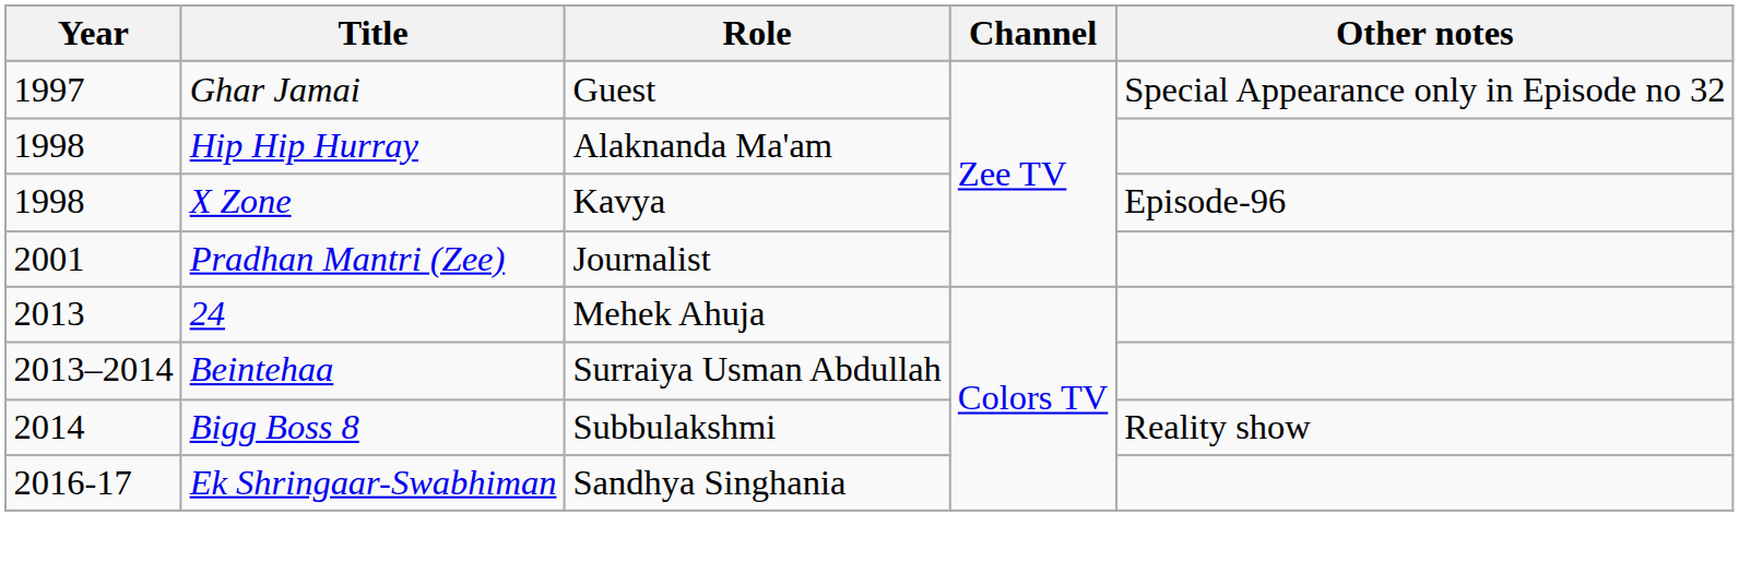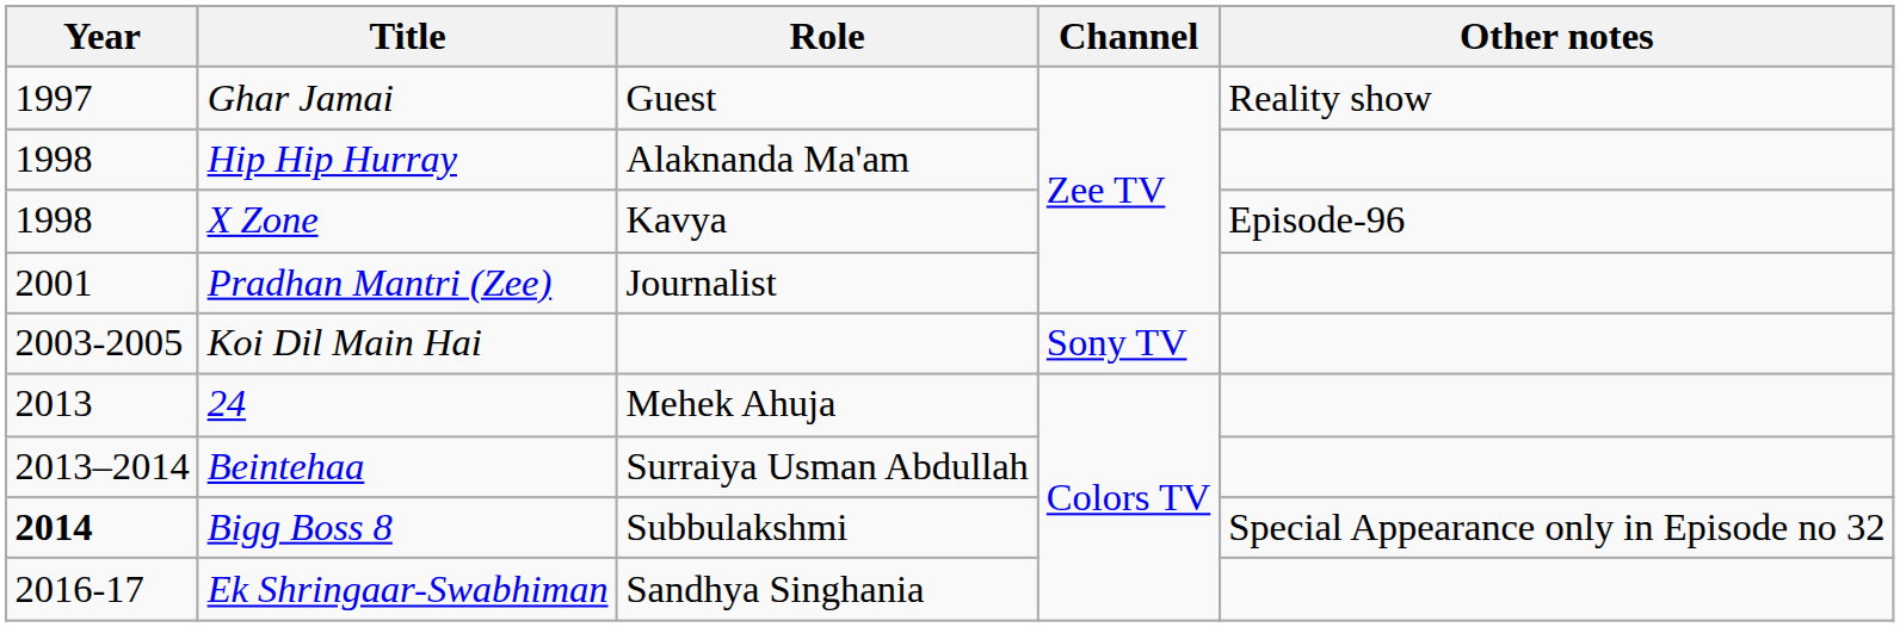Ghar Jamai | Other notes: Special Appearance only in Episode no 32 -> Reality show
+ row: 2003-2005 | Koi Dil Main Hai | Sony TV
Bigg Boss 8 | Year: normal -> bold
Bigg Boss 8 | Other notes: Reality show -> Special Appearance only in Episode no 32
